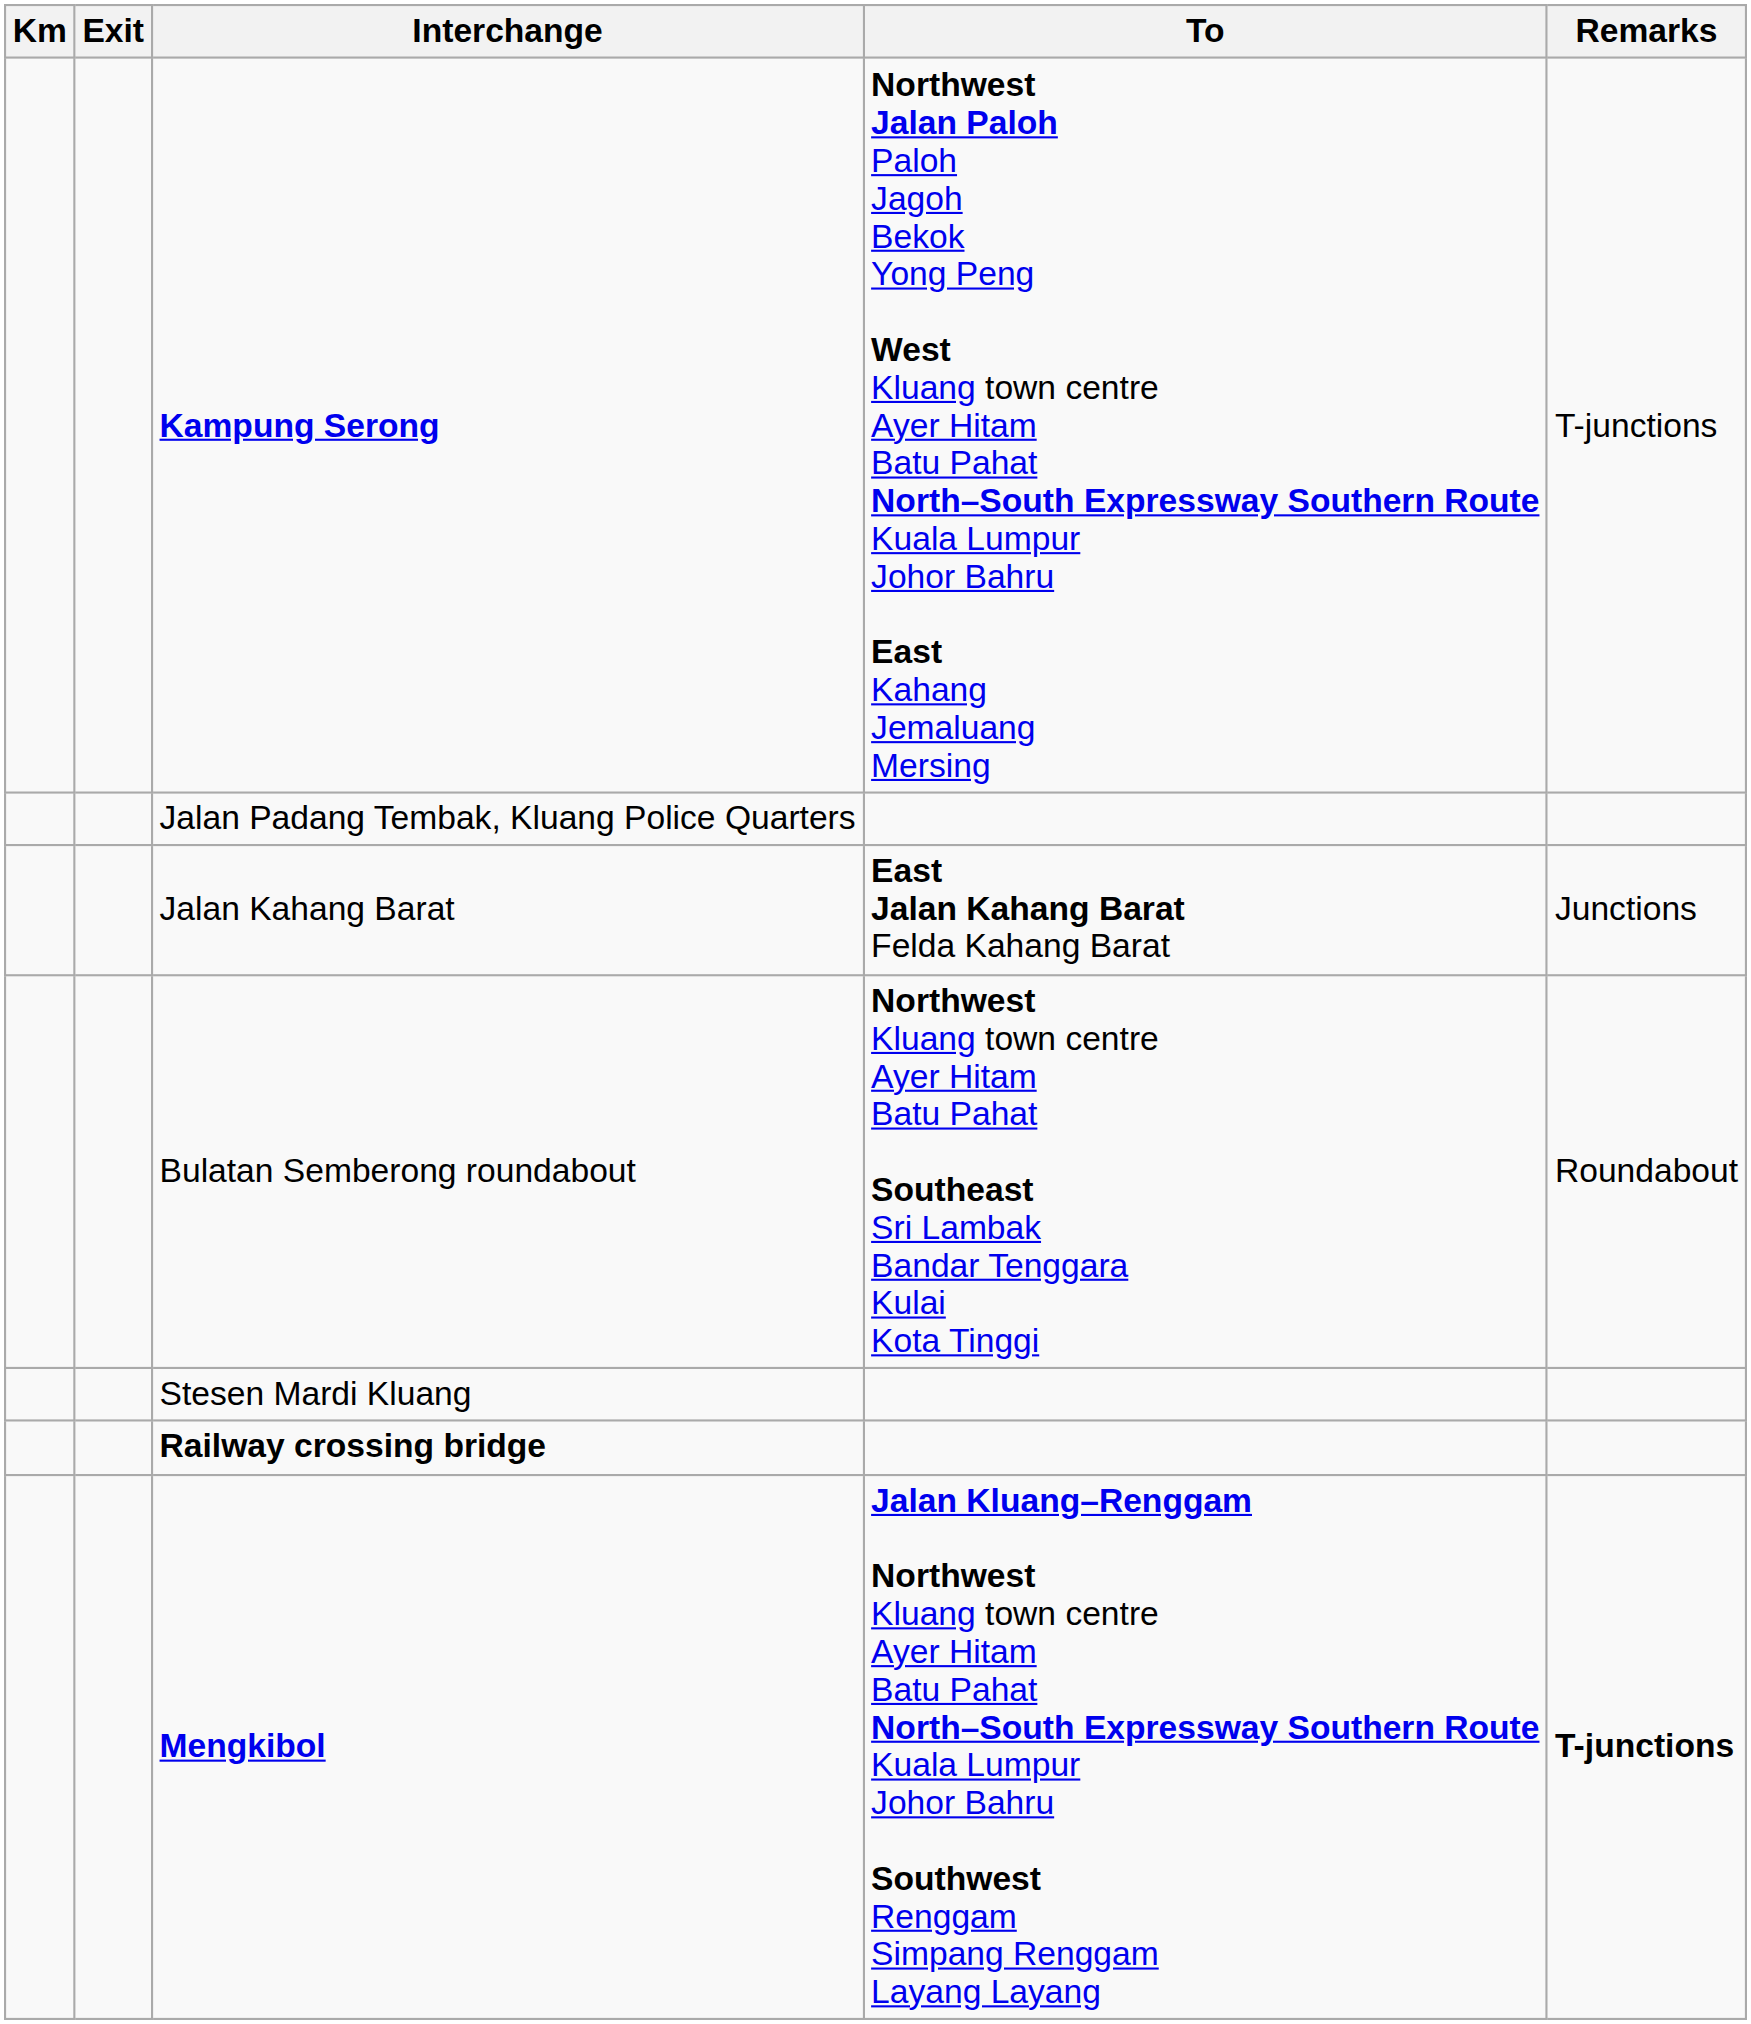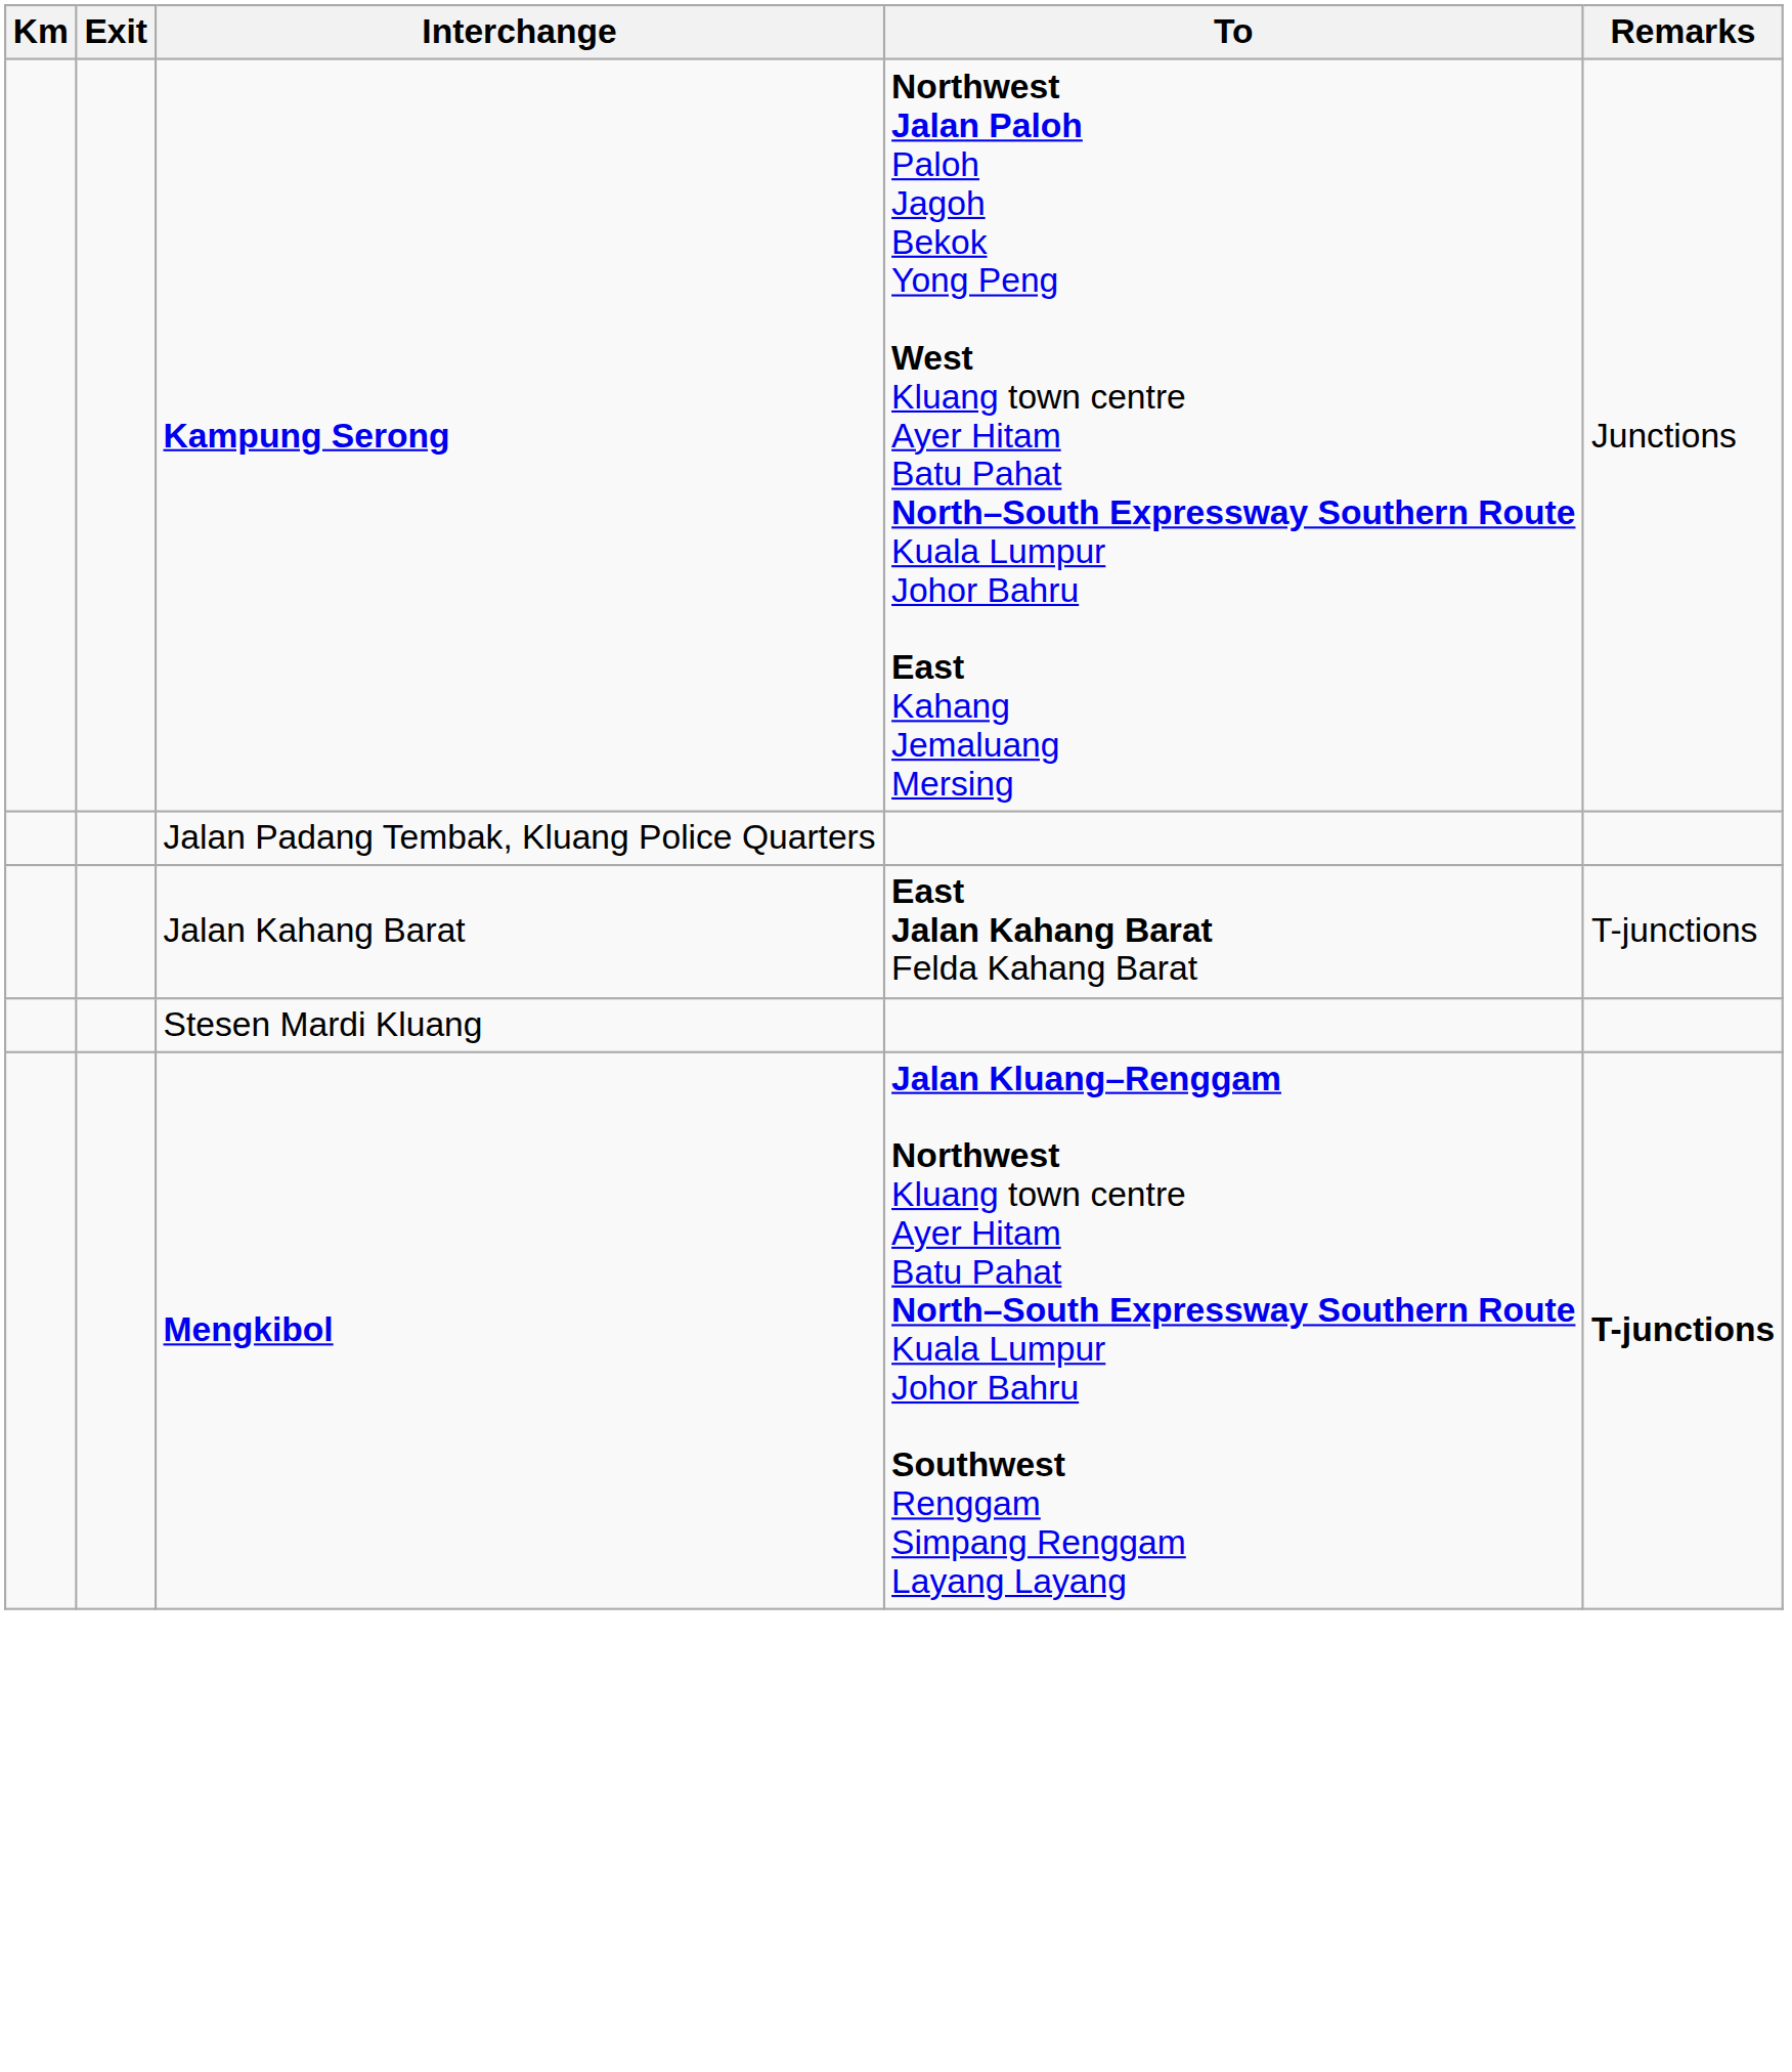Kampung Serong | Remarks: T-junctions -> Junctions
Jalan Kahang Barat | Remarks: Junctions -> T-junctions
- row: Bulatan Semberong roundabout | Northwest Kluang town centre Ayer Hitam Batu Pahat Southeast Sri Lambak Bandar Tenggara Kulai Kota Tinggi | Roundabout
- row: Railway crossing bridge
